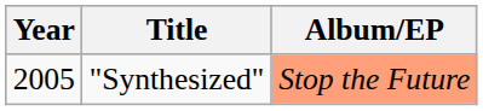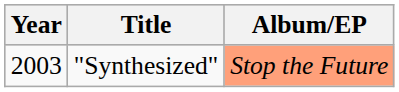"Synthesized" | Year: 2005 -> 2003
